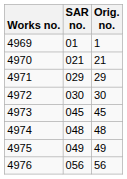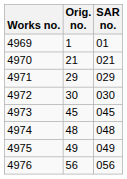columns swapped: Orig. no. <-> SAR no.
